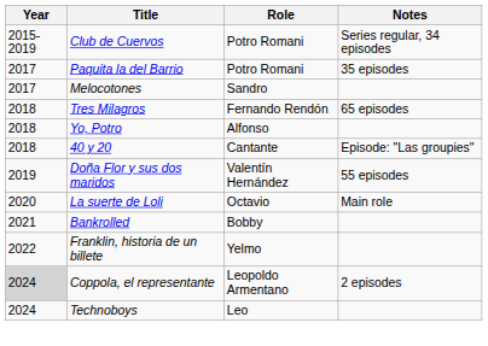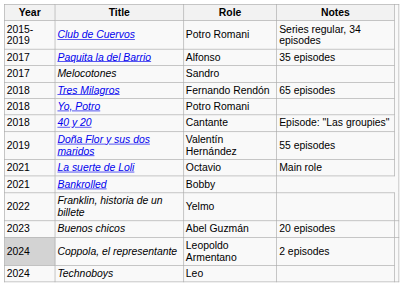Paquita la del Barrio | Role: Potro Romani -> Alfonso
Yo, Potro | Role: Alfonso -> Potro Romani
La suerte de Loli | Year: 2020 -> 2021
+ row: 2023 | Buenos chicos | Abel Guzmán | 20 episodes
